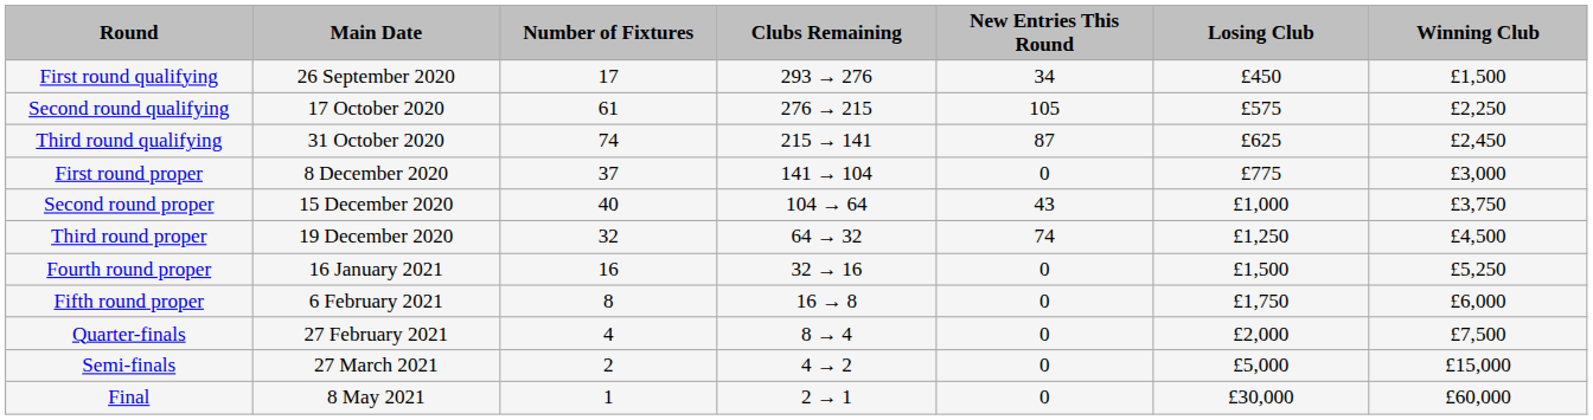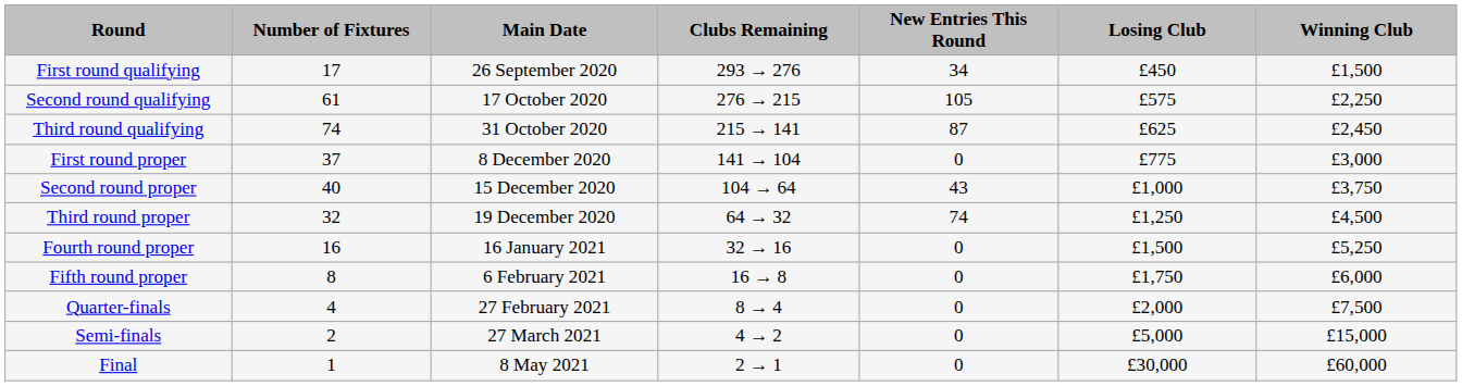columns swapped: Main Date <-> Number of Fixtures
